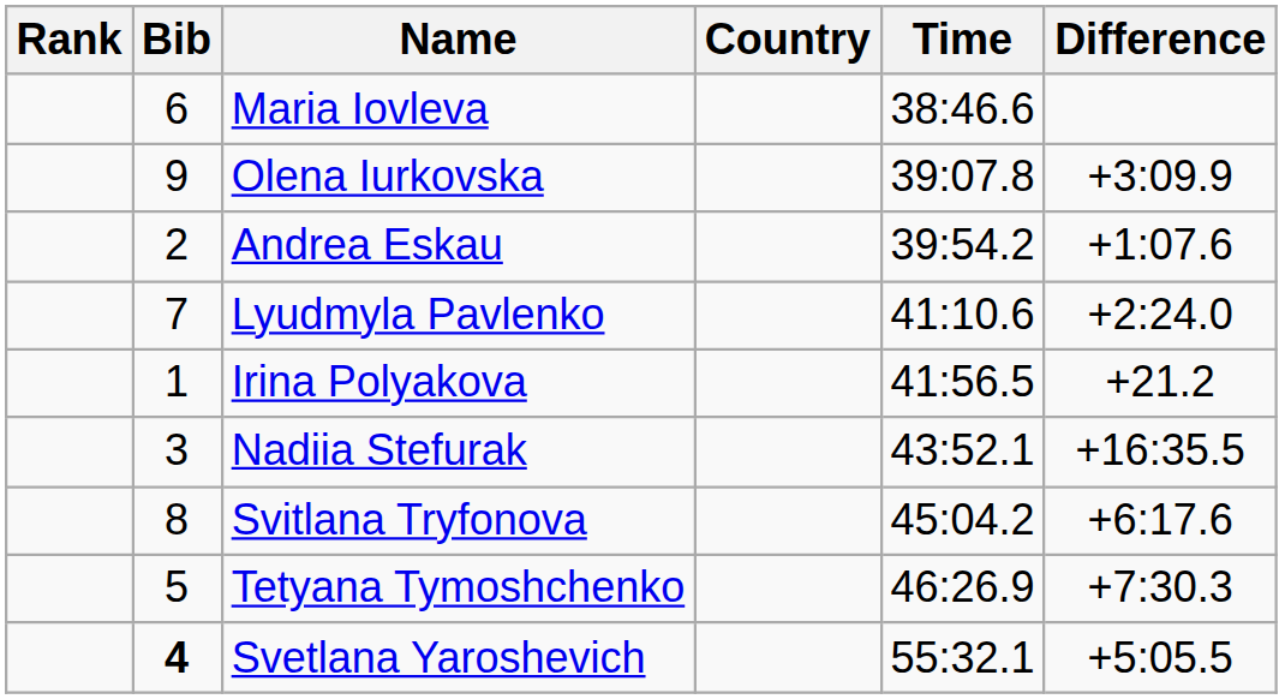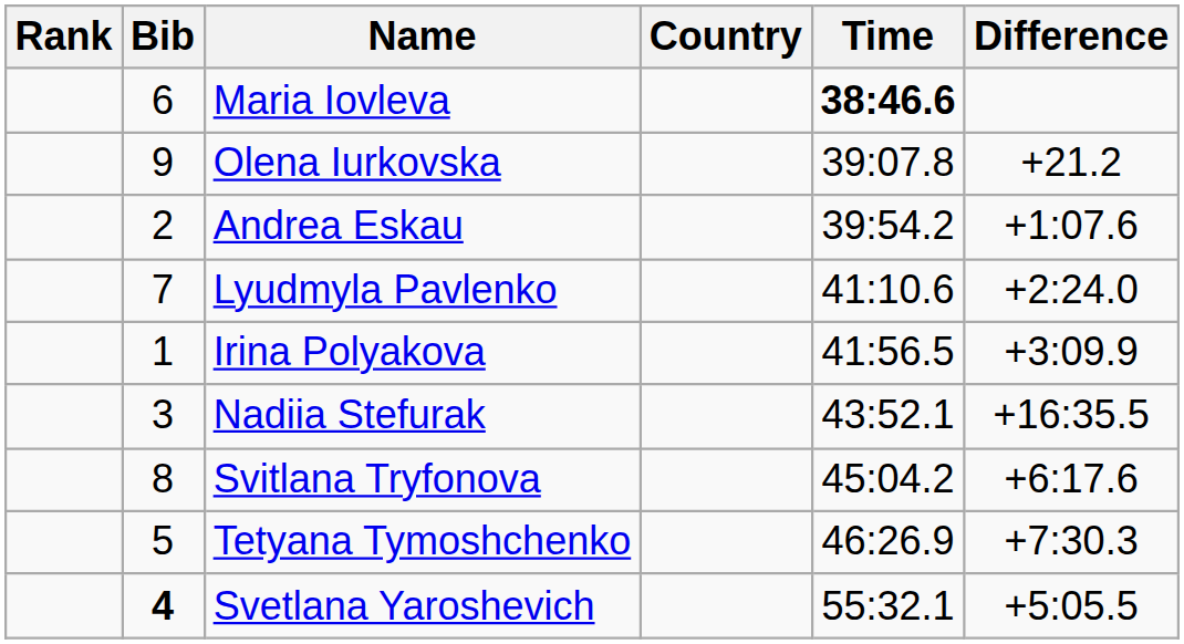Maria Iovleva | Time: normal -> bold
Olena Iurkovska | Difference: +3:09.9 -> +21.2
Irina Polyakova | Difference: +21.2 -> +3:09.9
